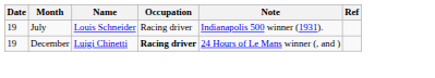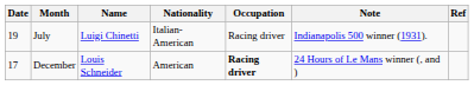+ column: Nationality | Italian-American | American
July | Name: Louis Schneider -> Luigi Chinetti
December | Date: 19 -> 17
December | Name: Luigi Chinetti -> Louis Schneider
